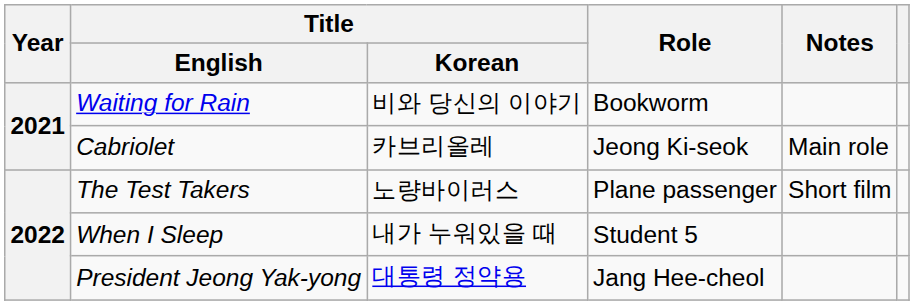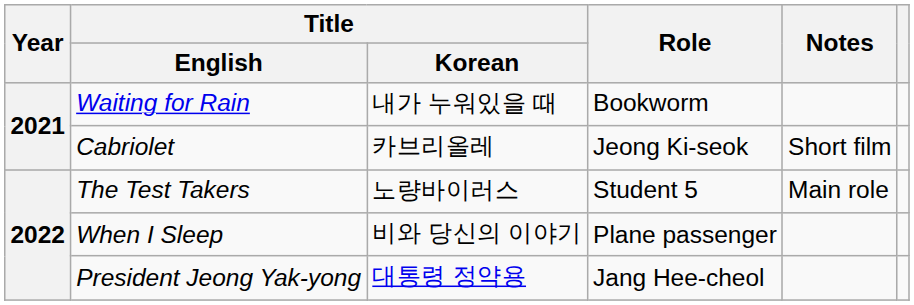Waiting for Rain | Title / Korean: 비와 당신의 이야기 -> 내가 누워있을 때
Cabriolet | Notes: Main role -> Short film
The Test Takers | Role: Plane passenger -> Student 5
The Test Takers | Notes: Short film -> Main role
When I Sleep | Title / Korean: 내가 누워있을 때 -> 비와 당신의 이야기
When I Sleep | Role: Student 5 -> Plane passenger
